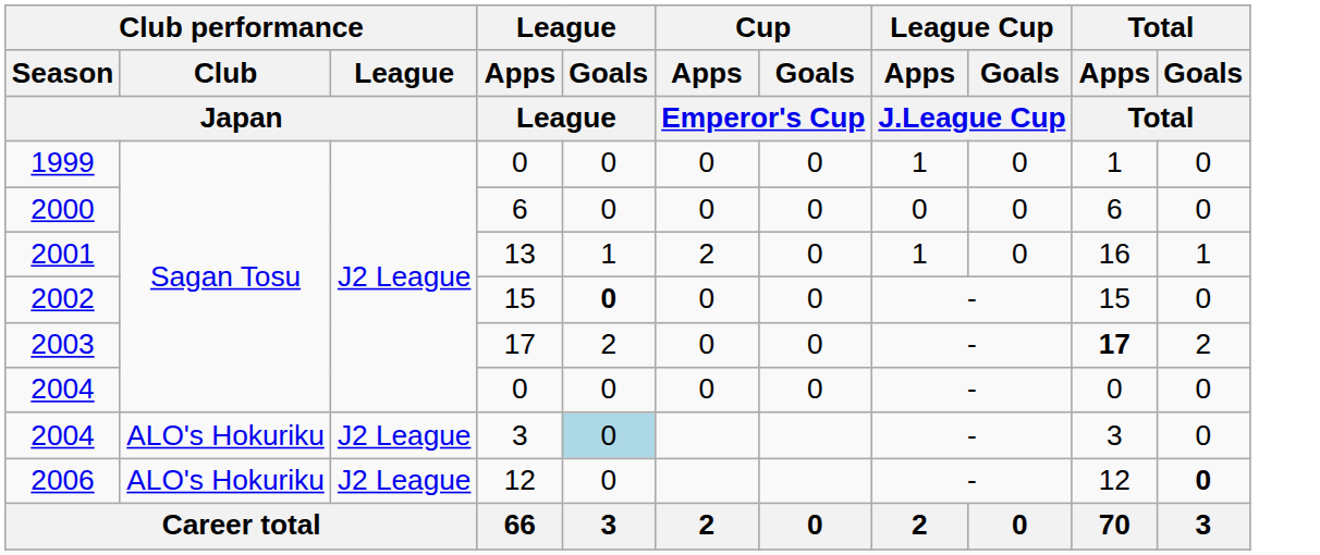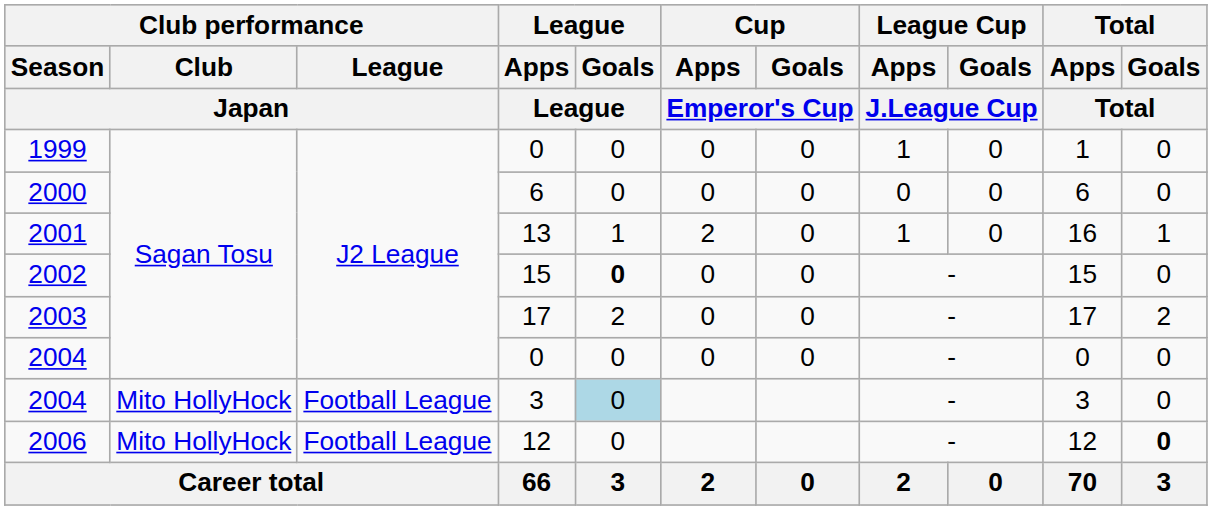2003 | Total / Apps / Total: bold -> normal
2004 / 3 | Club performance / Club / Japan: ALO's Hokuriku -> Mito HollyHock
2004 / 3 | Club performance / League / Japan: J2 League -> Football League
2006 | Club performance / Club / Japan: ALO's Hokuriku -> Mito HollyHock
2006 | Club performance / League / Japan: J2 League -> Football League
